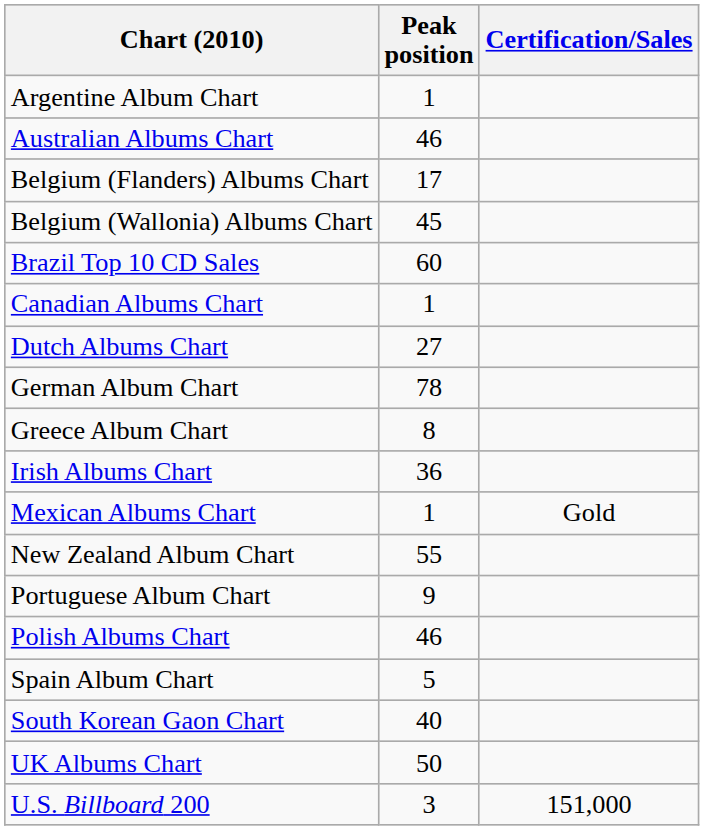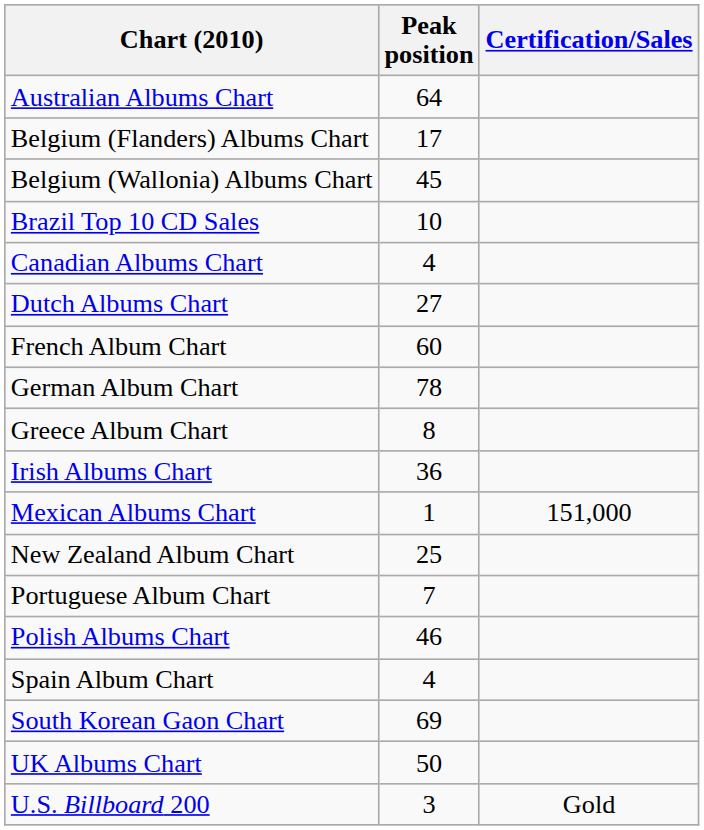- row: Argentine Album Chart | 1
Australian Albums Chart | Peak position: 46 -> 64
Brazil Top 10 CD Sales | Peak position: 60 -> 10
Canadian Albums Chart | Peak position: 1 -> 4
+ row: French Album Chart | 60
Mexican Albums Chart | Certification/Sales: Gold -> 151,000
New Zealand Album Chart | Peak position: 55 -> 25
Portuguese Album Chart | Peak position: 9 -> 7
Spain Album Chart | Peak position: 5 -> 4
South Korean Gaon Chart | Peak position: 40 -> 69
U.S. Billboard 200 | Certification/Sales: 151,000 -> Gold
